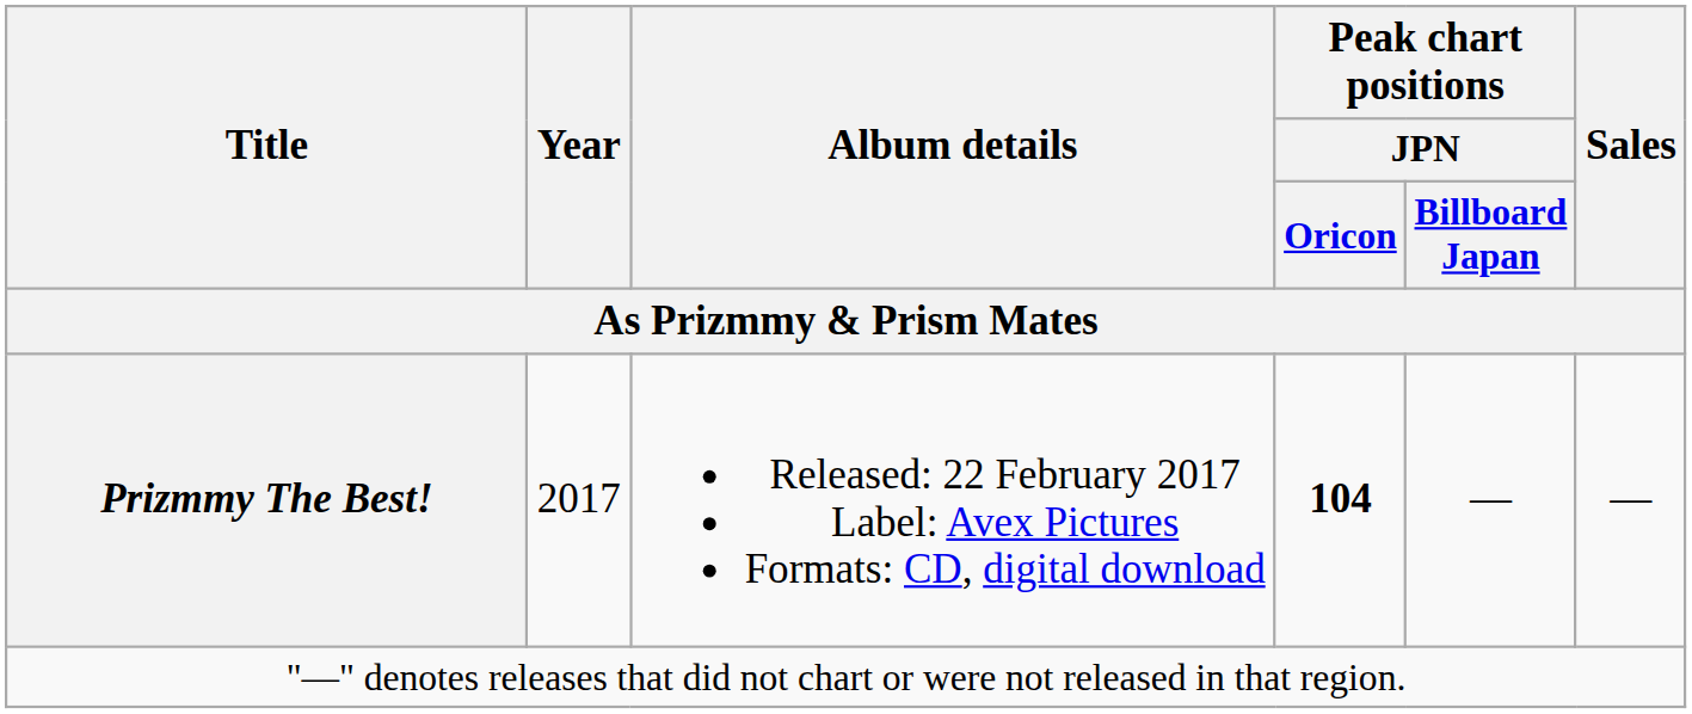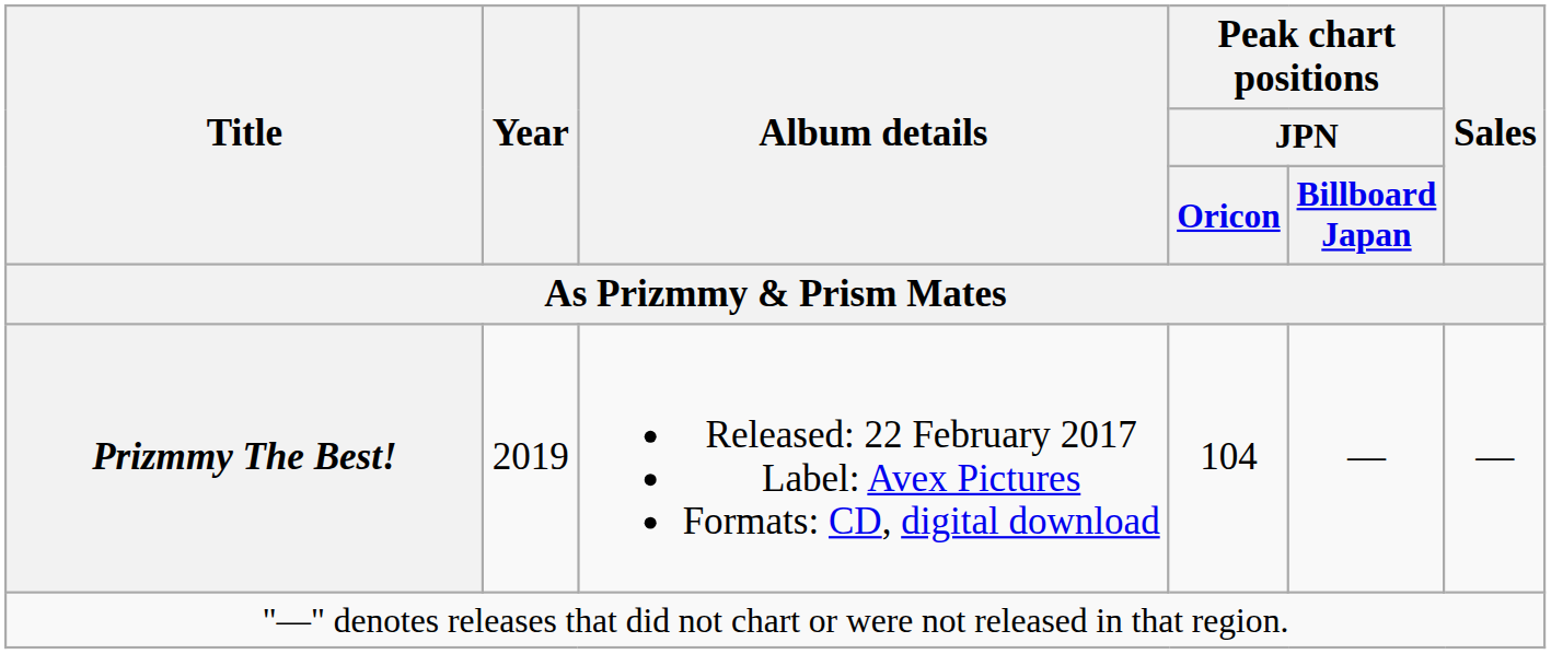Prizmmy The Best! | Year: 2017 -> 2019
Prizmmy The Best! | Peak chart positions / JPN / Oricon: bold -> normal
